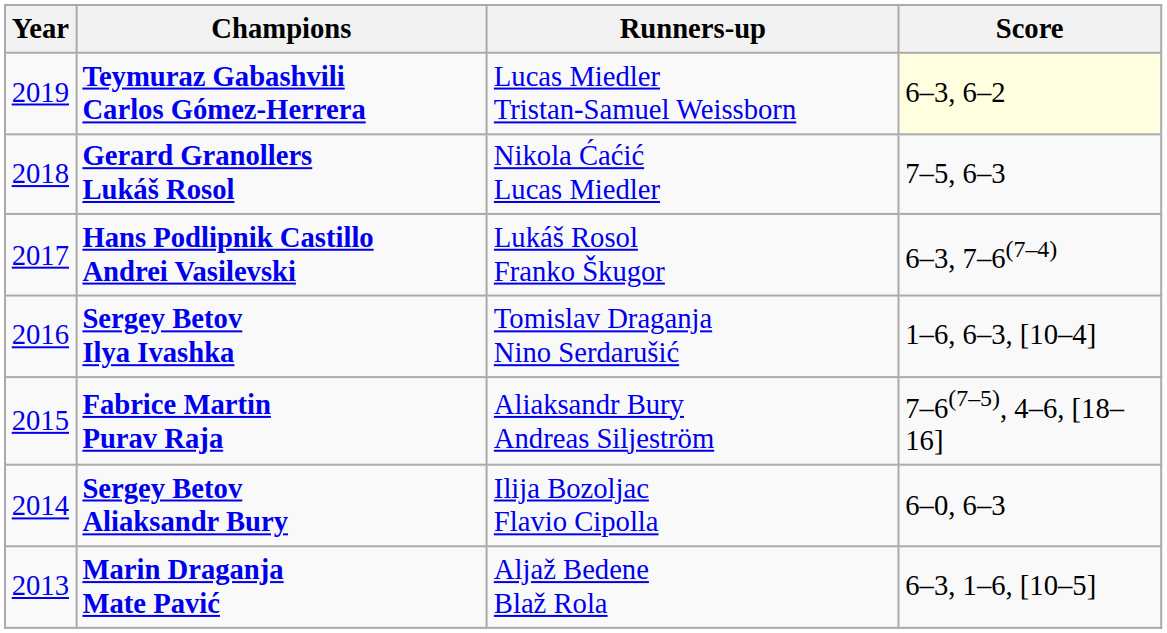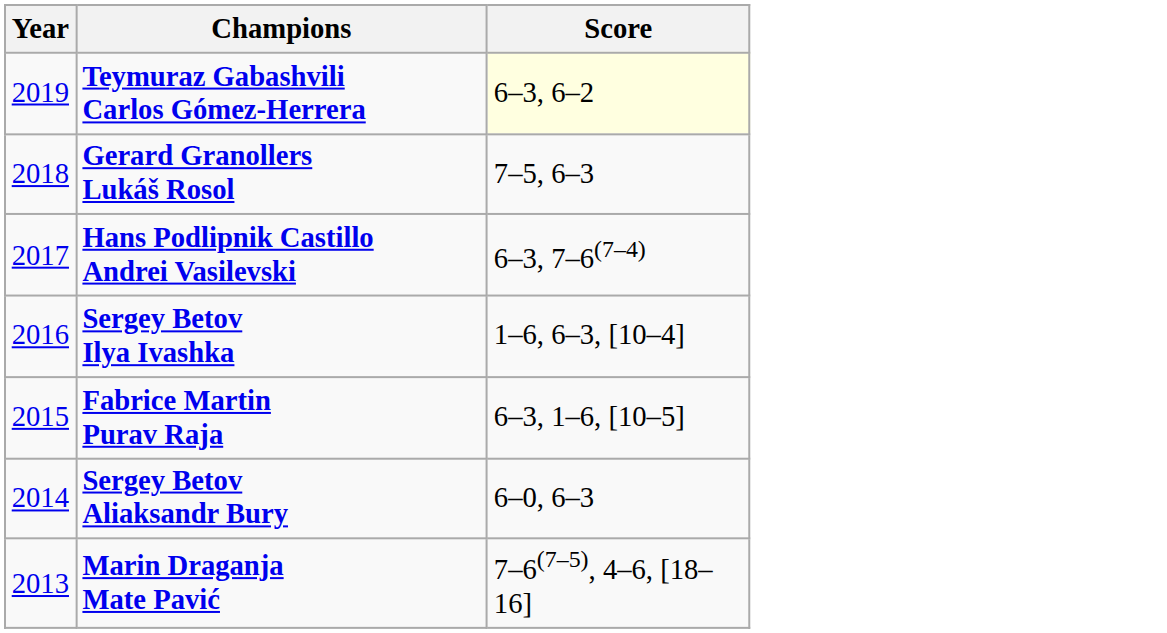- column: Runners-up | Lucas Miedler Tristan-Samuel Weissborn | Nikola Ćaćić Lucas Miedler | Lukáš Rosol Franko Škugor | Tomislav Draganja Nino Serdarušić | Aliaksandr Bury Andreas Siljeström | Ilija Bozoljac Flavio Cipolla | Aljaž Bedene Blaž Rola
Fabrice Martin Purav Raja | Score: 7–6(7–5), 4–6, [18–16] -> 6–3, 1–6, [10–5]
Marin Draganja Mate Pavić | Score: 6–3, 1–6, [10–5] -> 7–6(7–5), 4–6, [18–16]
